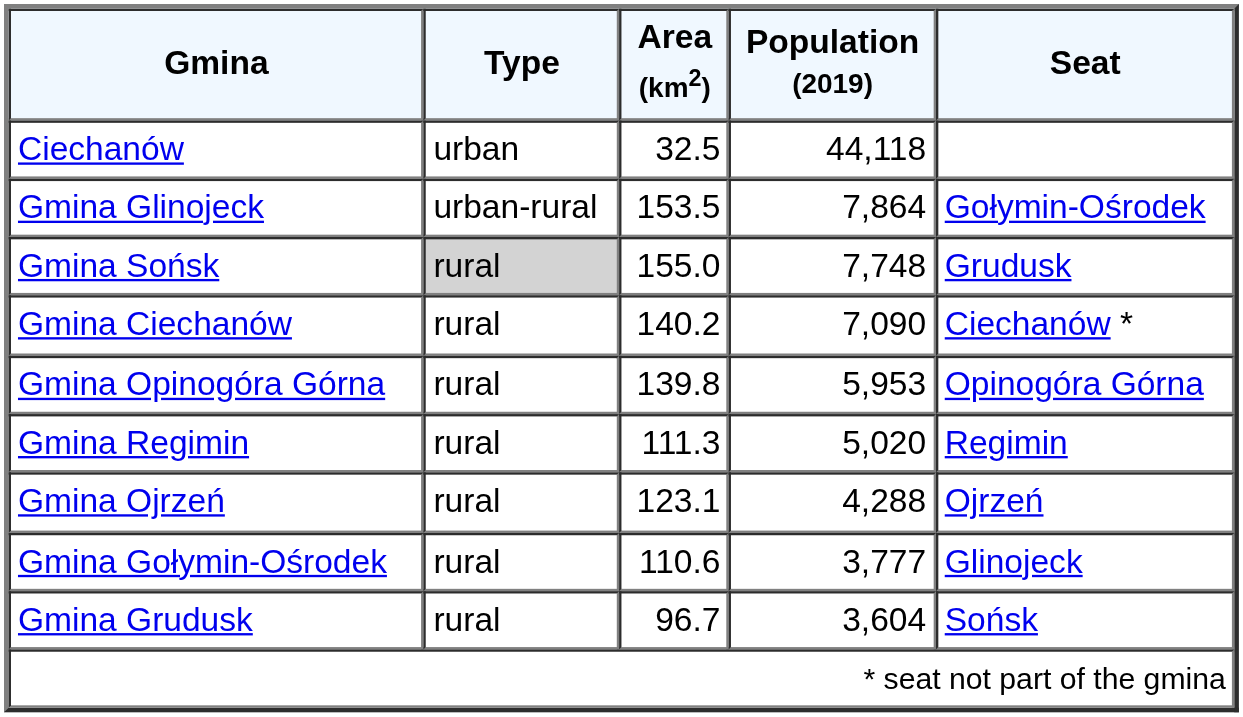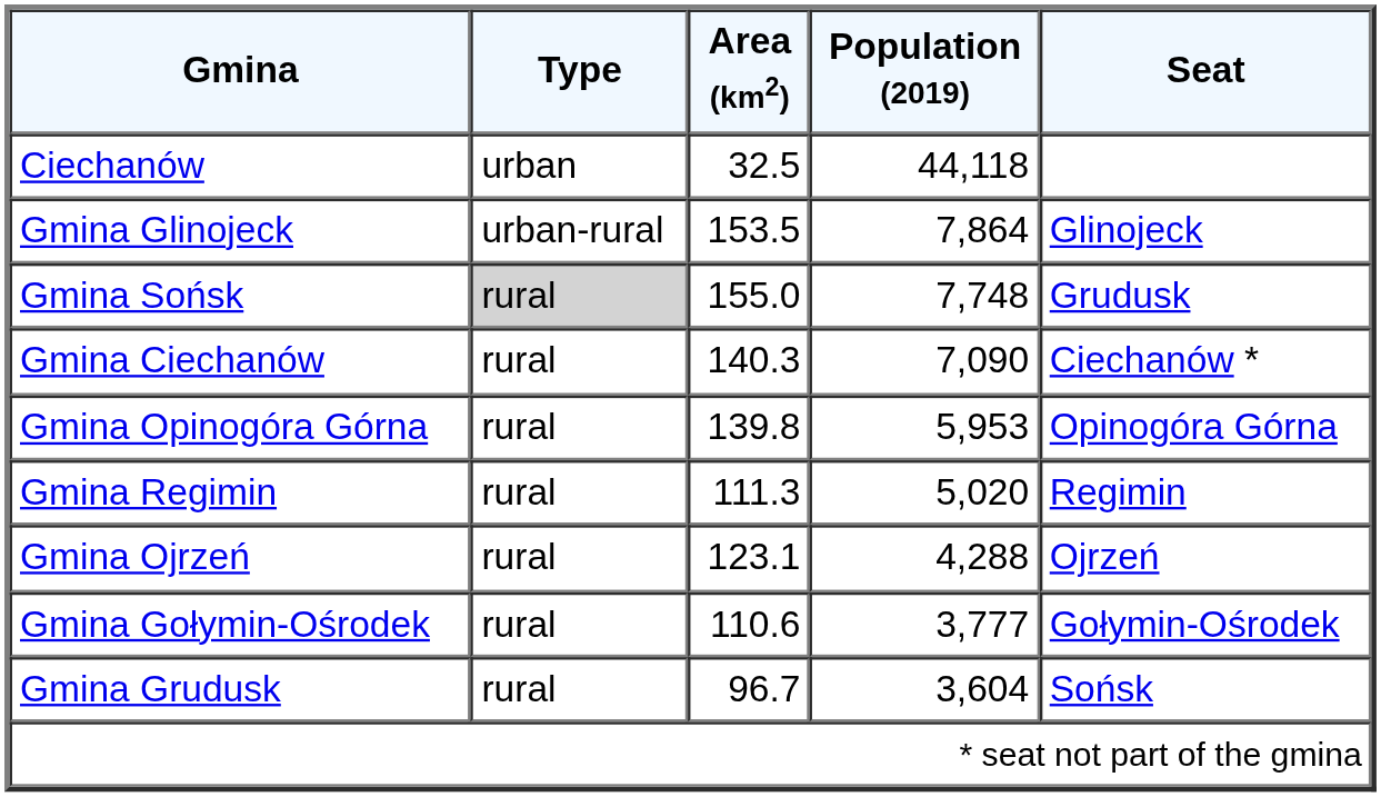Gmina Glinojeck | Seat: Gołymin-Ośrodek -> Glinojeck
Gmina Ciechanów | Area (km2): 140.2 -> 140.3
Gmina Gołymin-Ośrodek | Seat: Glinojeck -> Gołymin-Ośrodek
